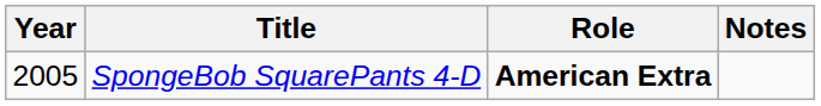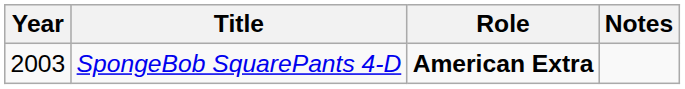SpongeBob SquarePants 4-D | Year: 2005 -> 2003
